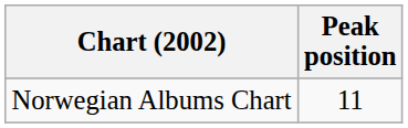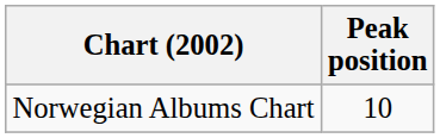Norwegian Albums Chart | Peak position: 11 -> 10
